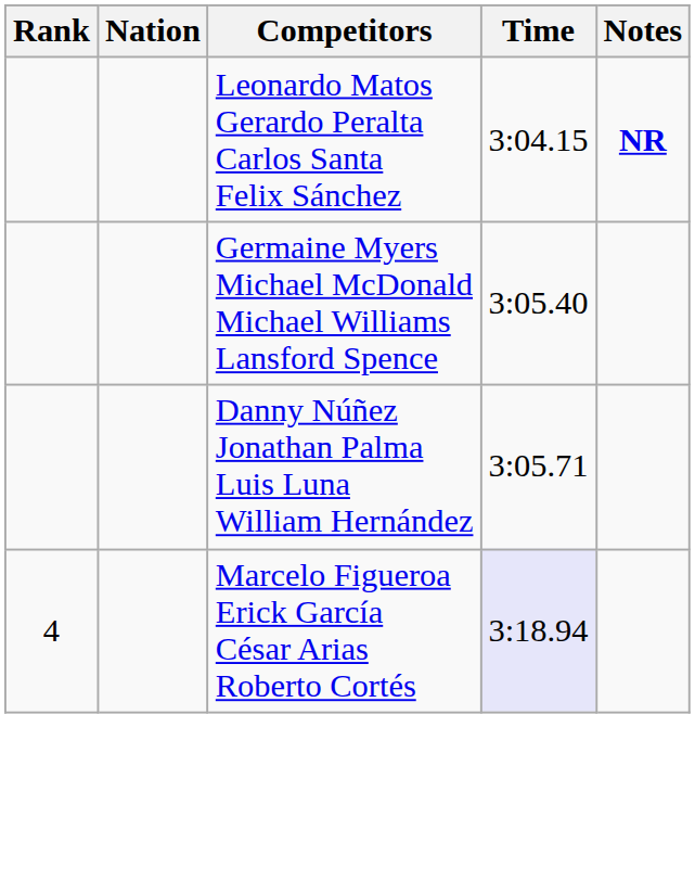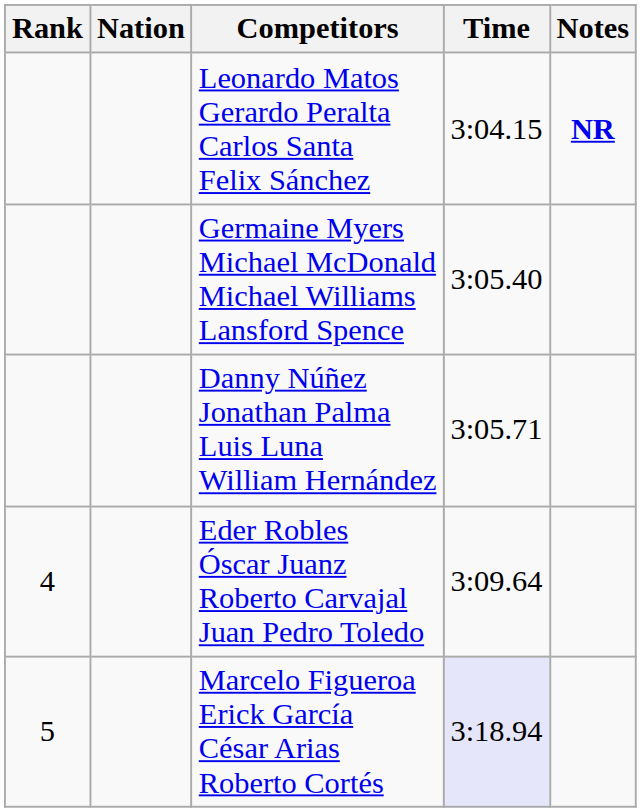+ row: 4 | Eder Robles Óscar Juanz Roberto Carvajal Juan Pedro Toledo | 3:09.64
Marcelo Figueroa Erick García César Arias Roberto Cortés | Rank: 4 -> 5
